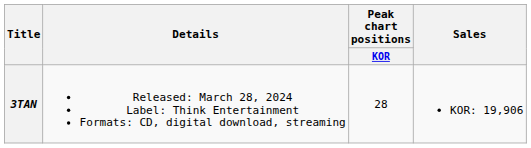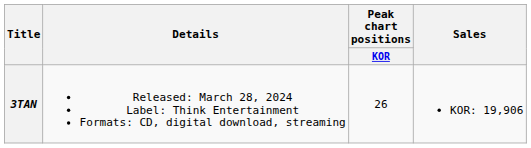3TAN | Peak chart positions / KOR: 28 -> 26
